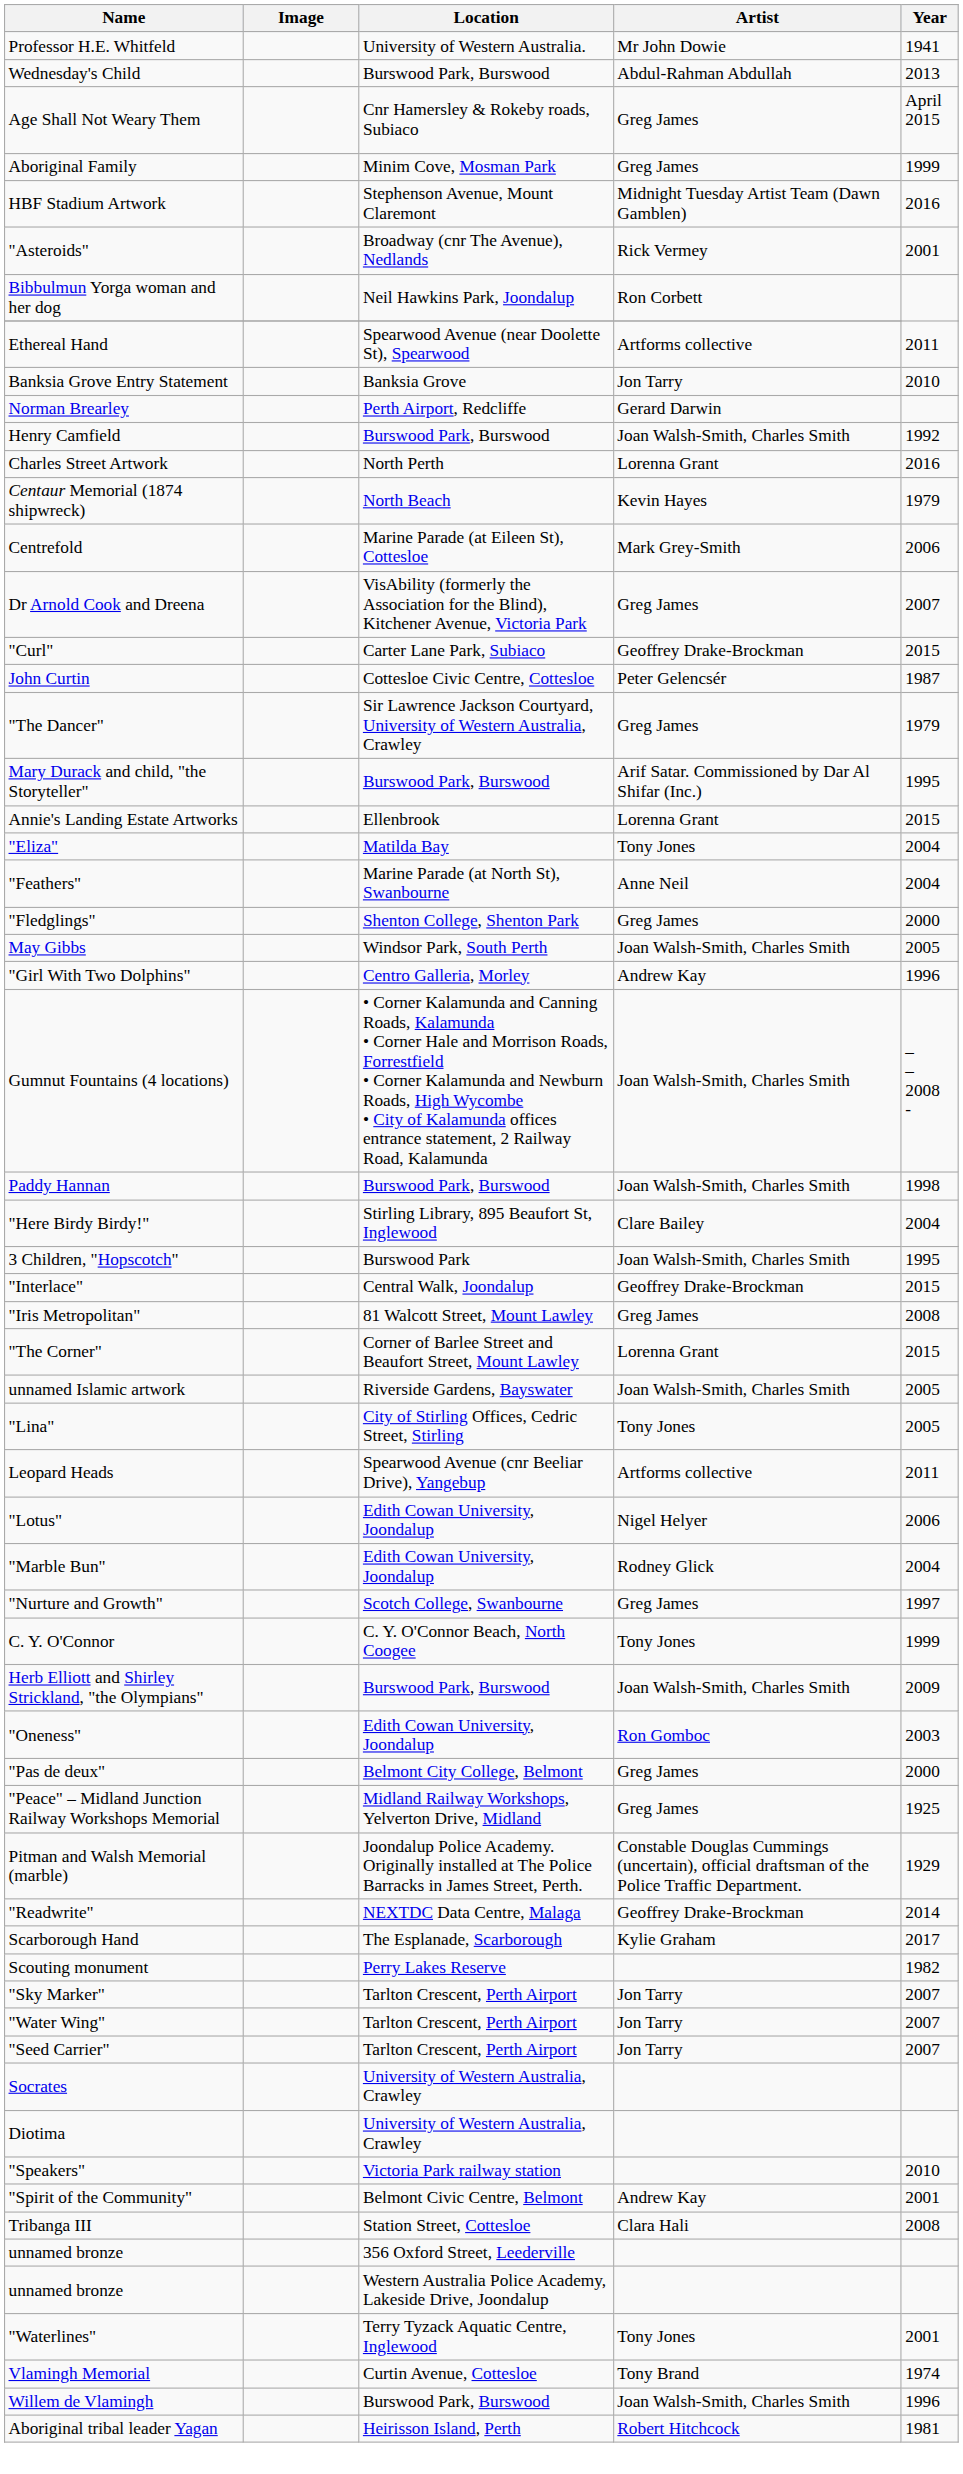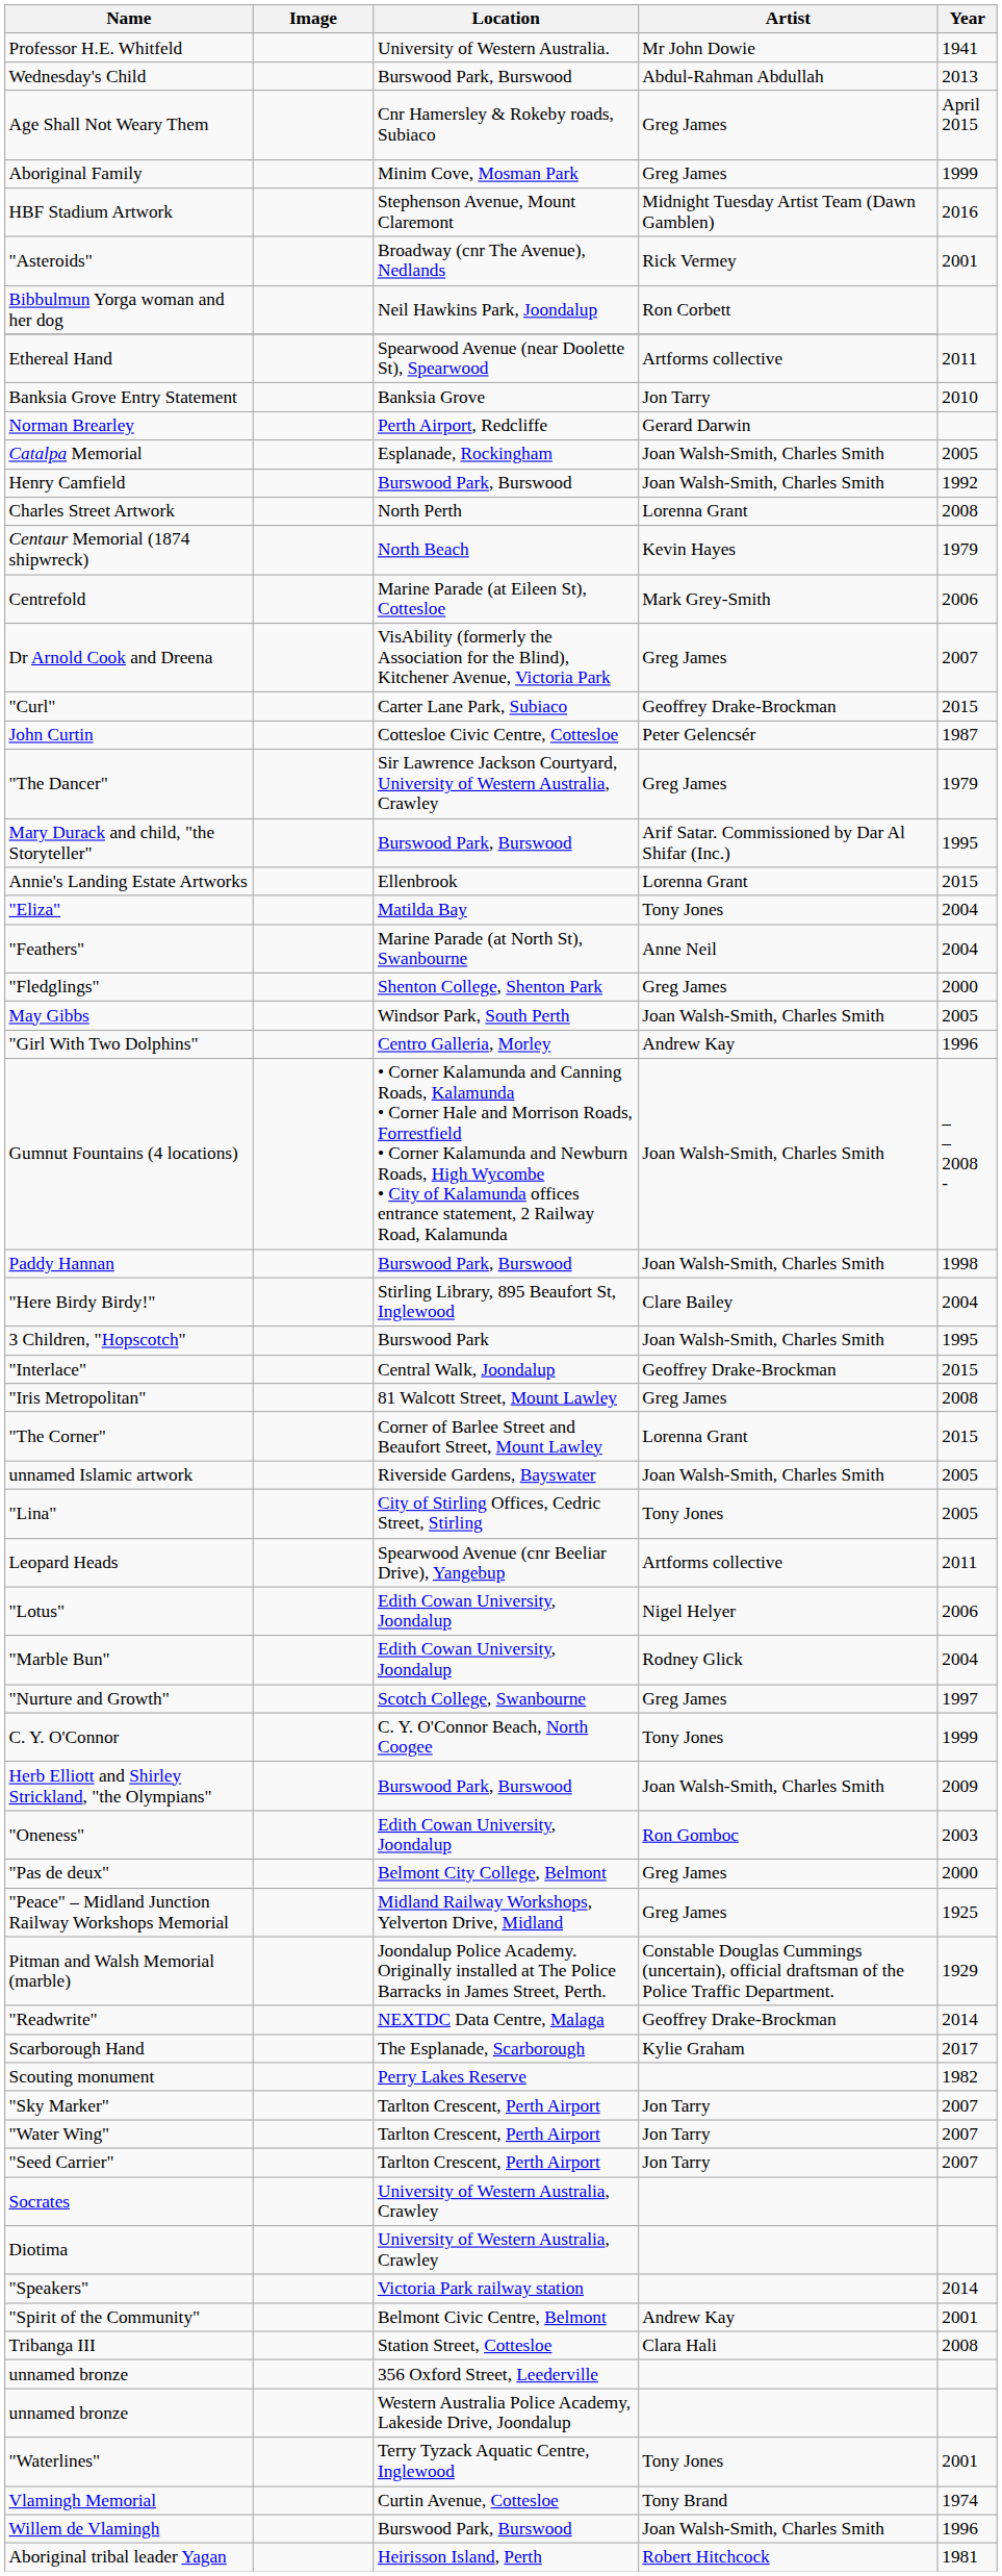+ row: Catalpa Memorial | Esplanade, Rockingham | Joan Walsh-Smith, Charles Smith | 2005
Charles Street Artwork | Year: 2016 -> 2008
"Speakers" | Year: 2010 -> 2014
